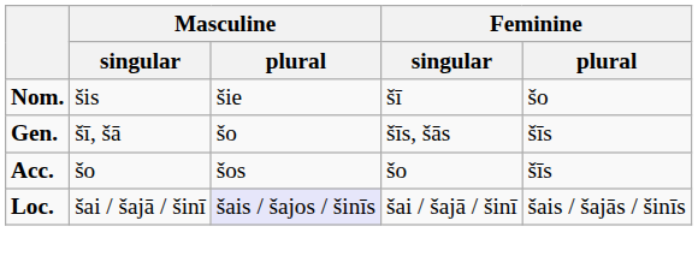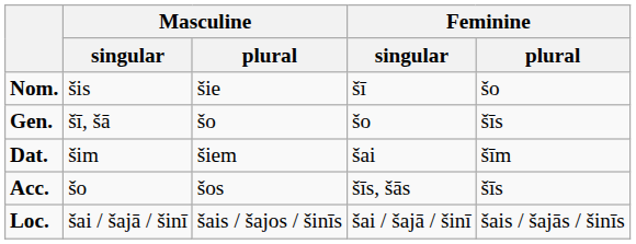Gen. | Feminine / singular: šīs, šās -> šo
+ row: Dat. | šim | šiem | šai | šīm
Acc. | Feminine / singular: šo -> šīs, šās
Loc. | Masculine / plural: lavender background -> no background
